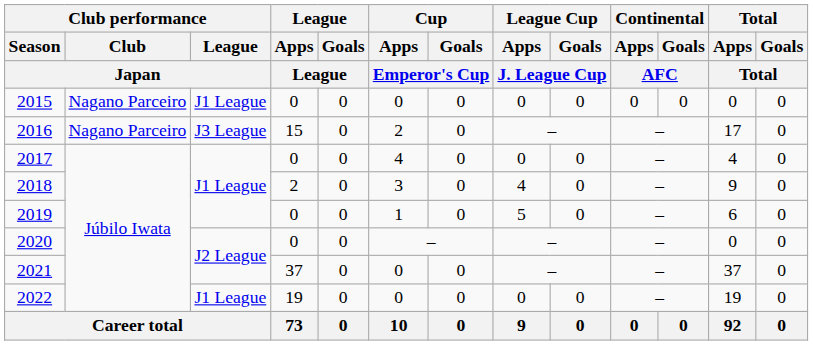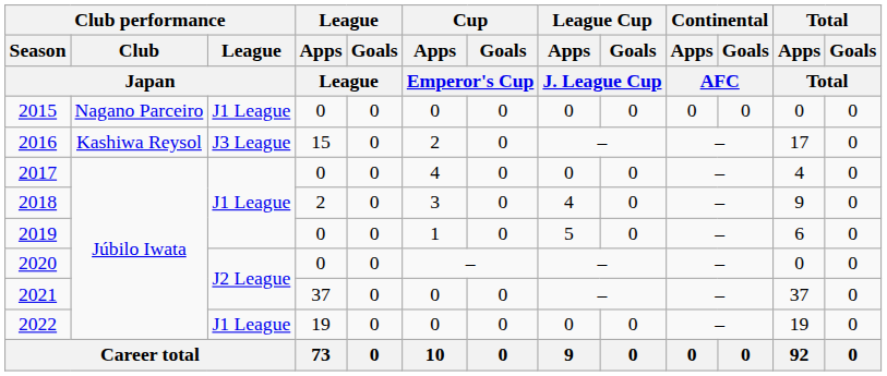2016 | Club performance / Club / Japan: Nagano Parceiro -> Kashiwa Reysol
